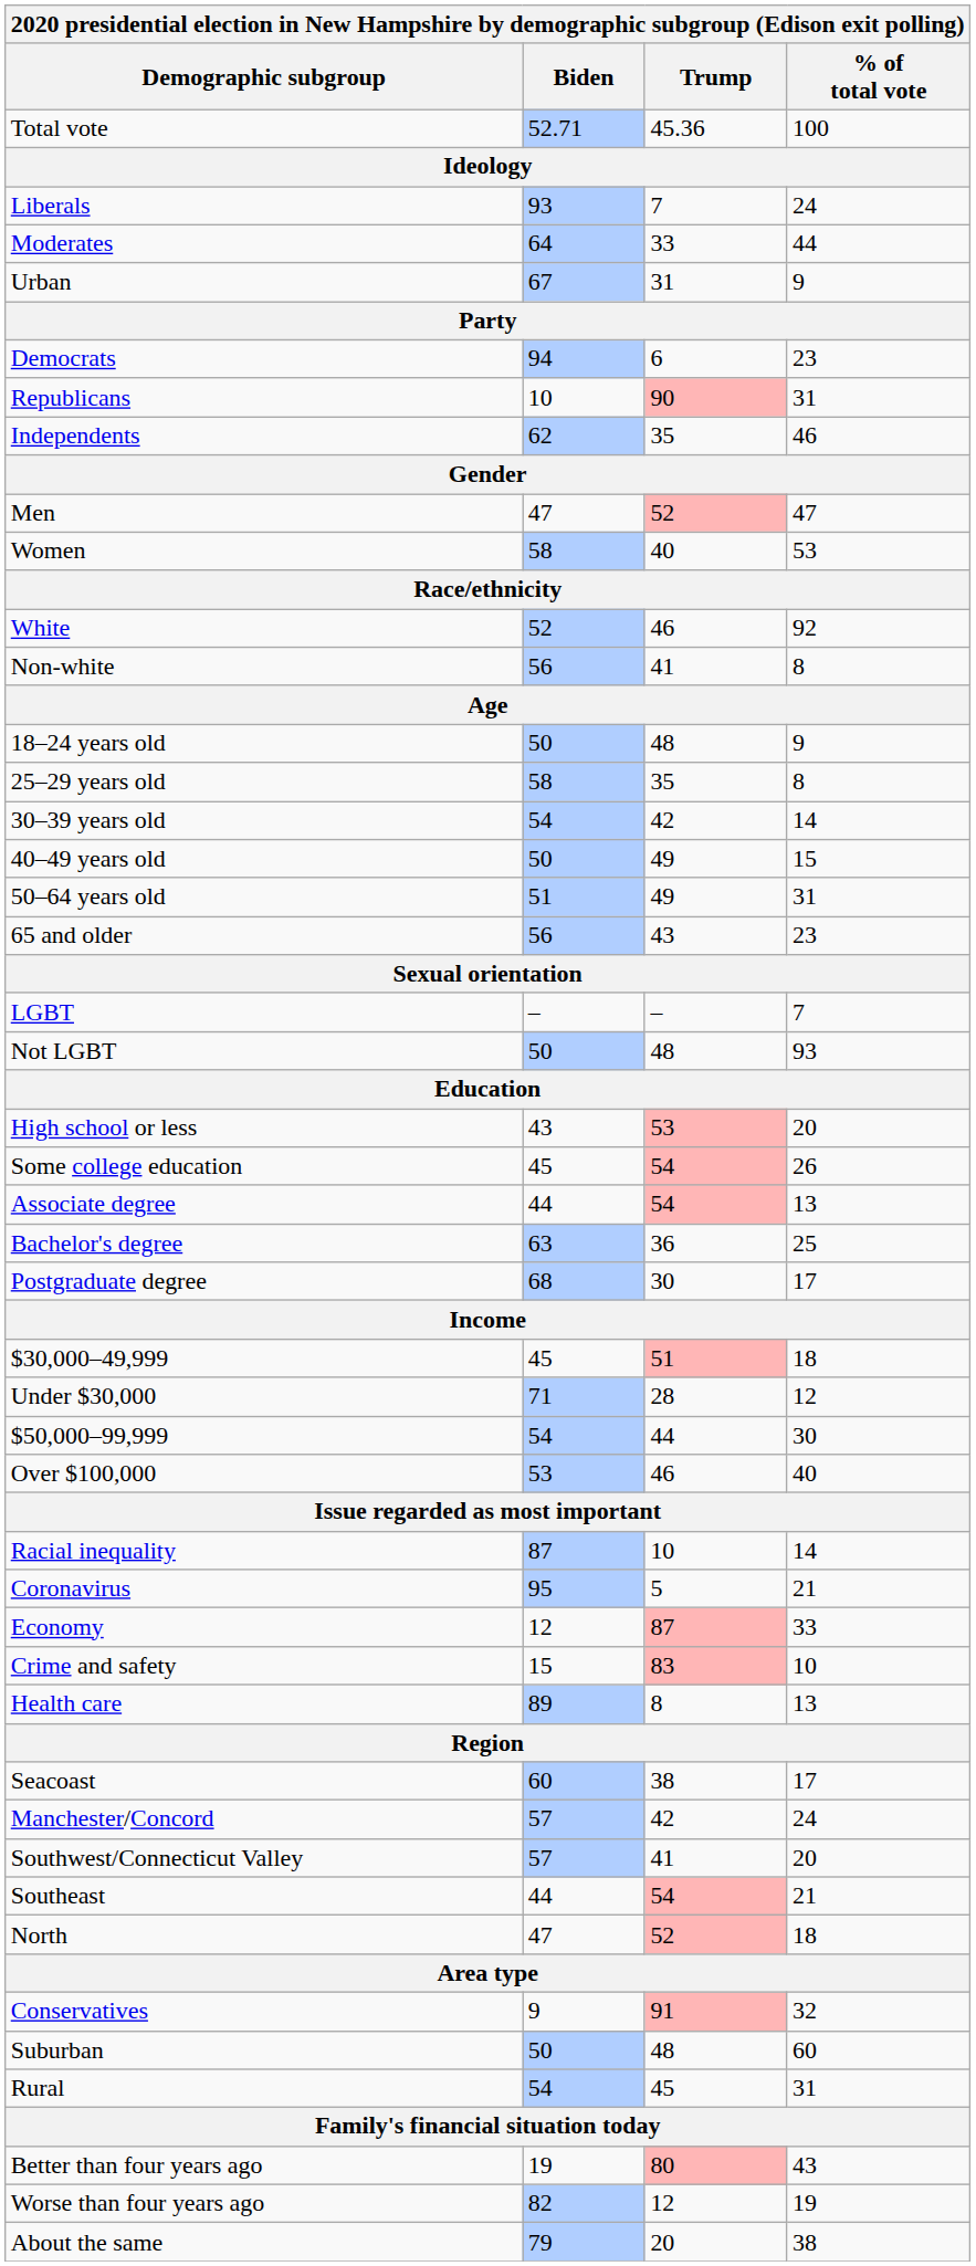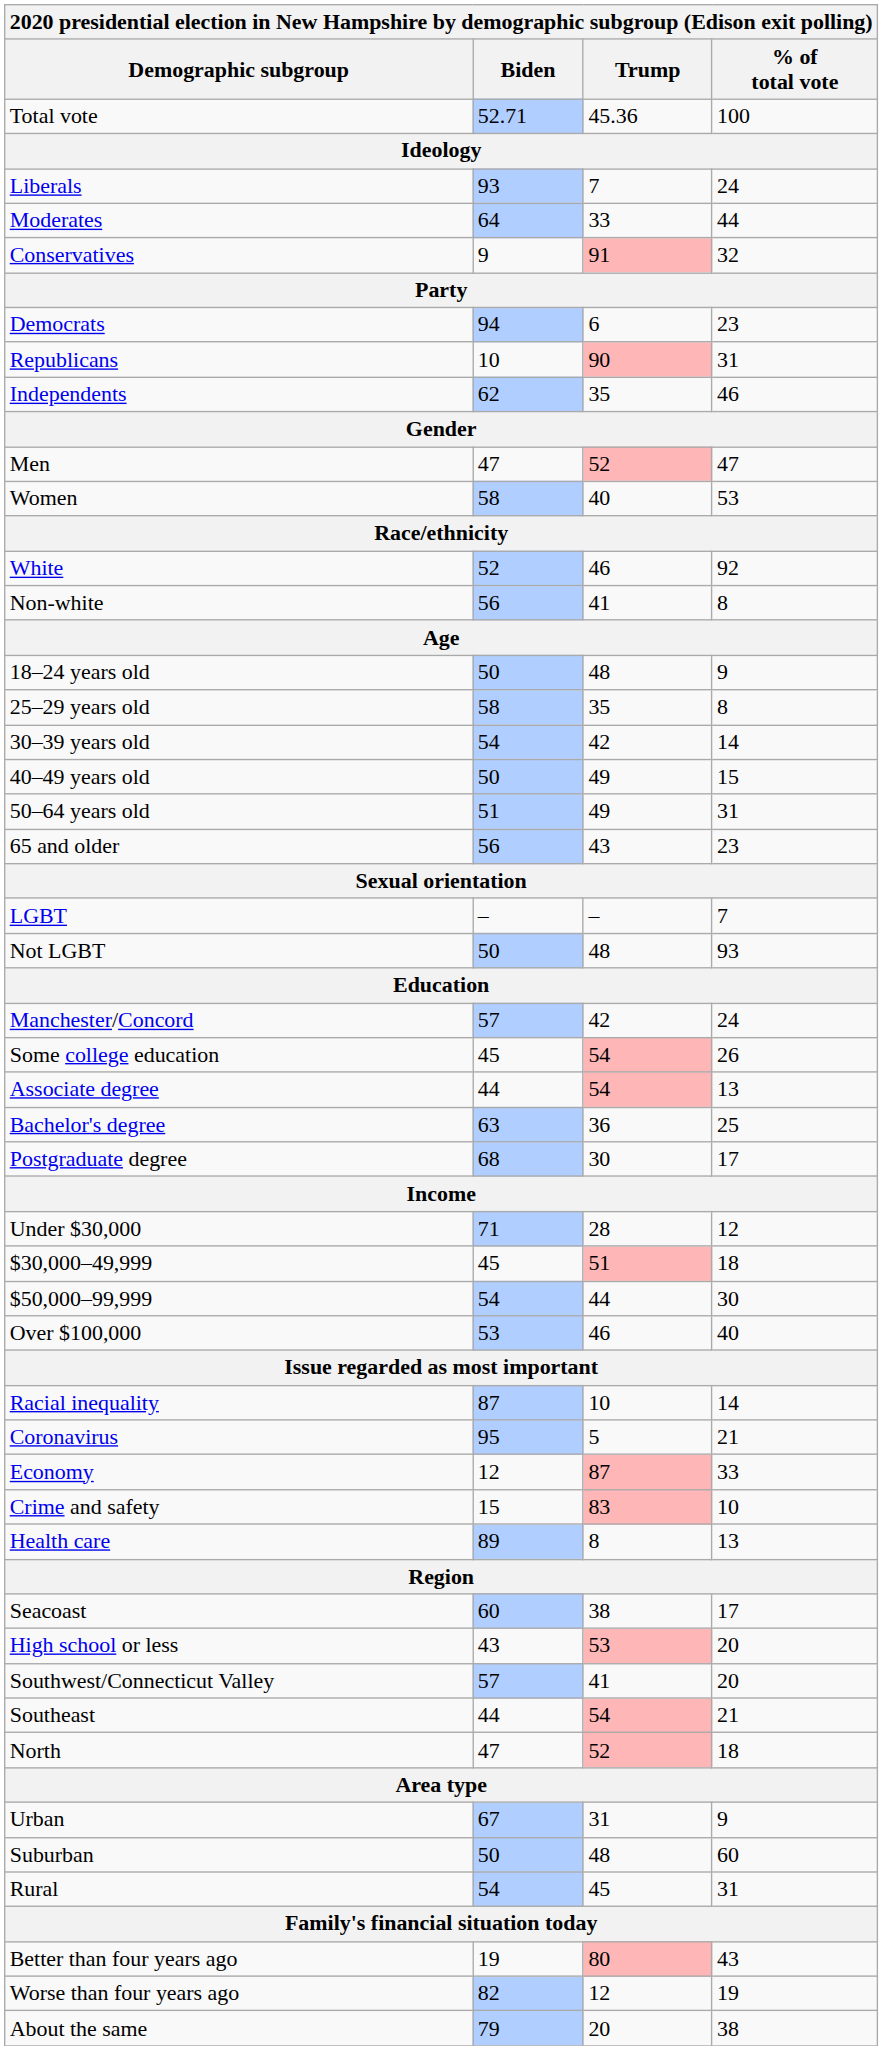rows swapped: Conservatives <-> Urban
rows swapped: High school or less <-> Manchester/Concord
rows swapped: Under $30,000 <-> $30,000–49,999
